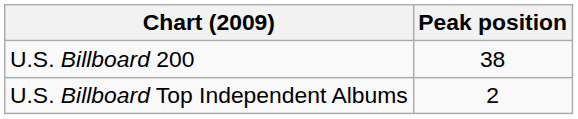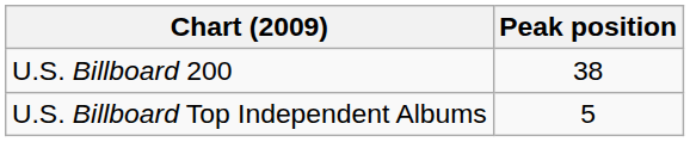U.S. Billboard Top Independent Albums | Peak position: 2 -> 5
